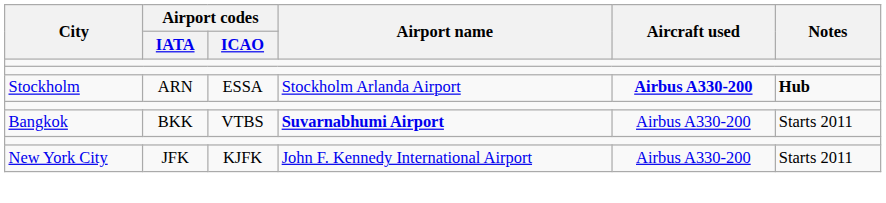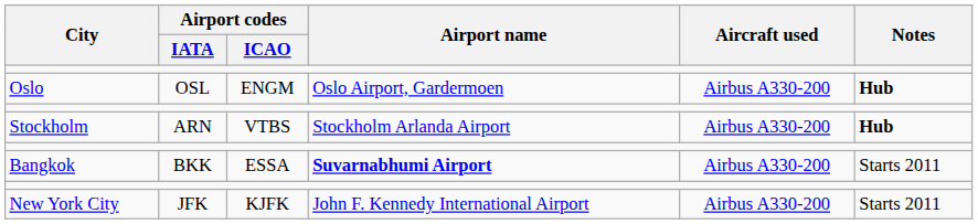+ row: Oslo | OSL | ENGM | Oslo Airport, Gardermoen | Airbus A330-200 | Hub
Stockholm | Airport codes / ICAO: ESSA -> VTBS
Stockholm | Aircraft used: bold -> normal
Bangkok | Airport codes / ICAO: VTBS -> ESSA
